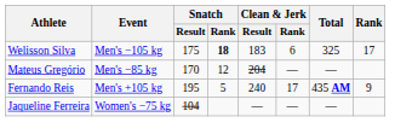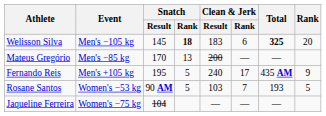Welisson Silva | Snatch / Result: 175 -> 145
Welisson Silva | Total: normal -> bold
Welisson Silva | Rank: 17 -> 20
Mateus Gregório | Snatch / Rank: 12 -> 13
Mateus Gregório | Clean & Jerk / Result: 204 -> 200
+ row: Rosane Santos | Women's −53 kg | 90 AM | 5 | 103 | 7 | 193 | 5
